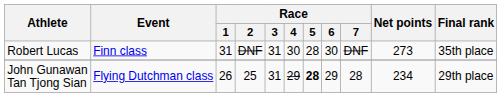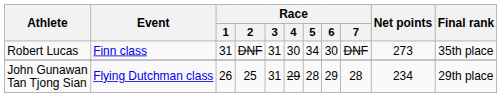Robert Lucas | Race / 5: 28 -> 34
John Gunawan Tan Tjong Sian | Race / 5: bold -> normal
